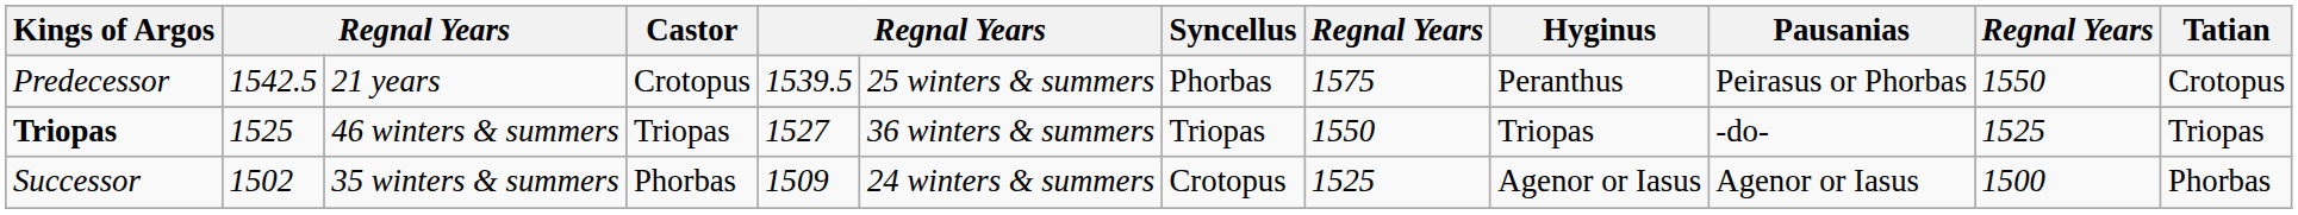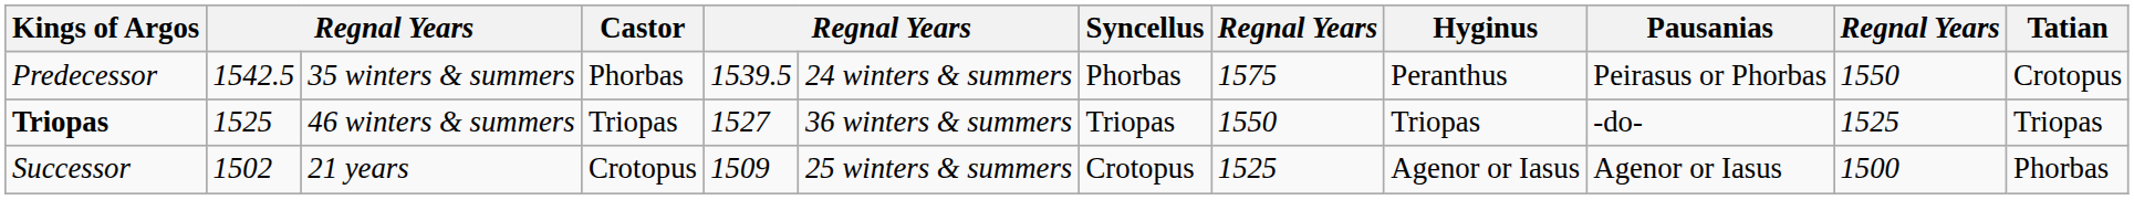Predecessor | column 3: 21 years -> 35 winters & summers
Predecessor | Castor: Crotopus -> Phorbas
Predecessor | column 6: 25 winters & summers -> 24 winters & summers
Successor | column 3: 35 winters & summers -> 21 years
Successor | Castor: Phorbas -> Crotopus
Successor | column 6: 24 winters & summers -> 25 winters & summers
